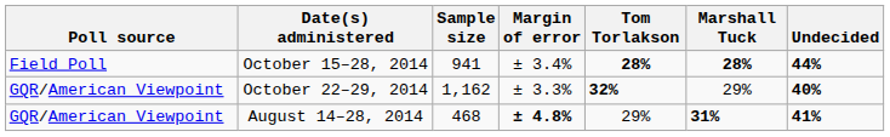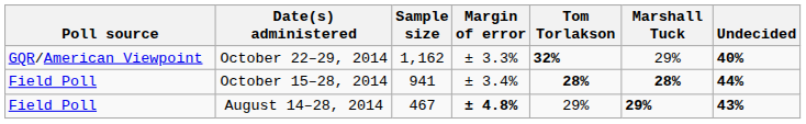rows swapped: October 22–29, 2014 <-> October 15–28, 2014
August 14–28, 2014 | Poll source: GQR/American Viewpoint -> Field Poll
August 14–28, 2014 | Sample size: 468 -> 467
August 14–28, 2014 | Marshall Tuck: 31% -> 29%
August 14–28, 2014 | Undecided: 41% -> 43%
